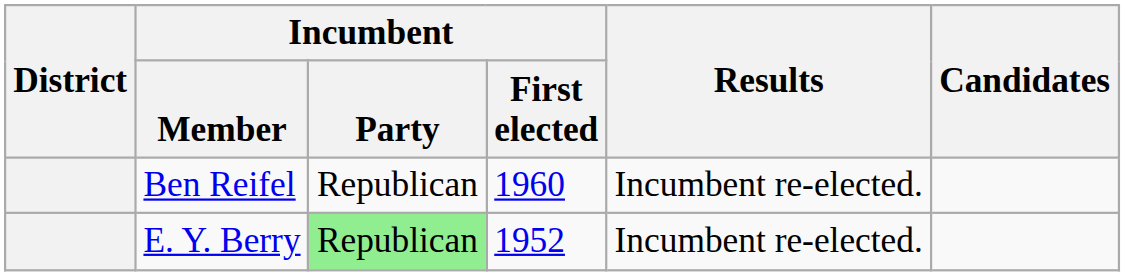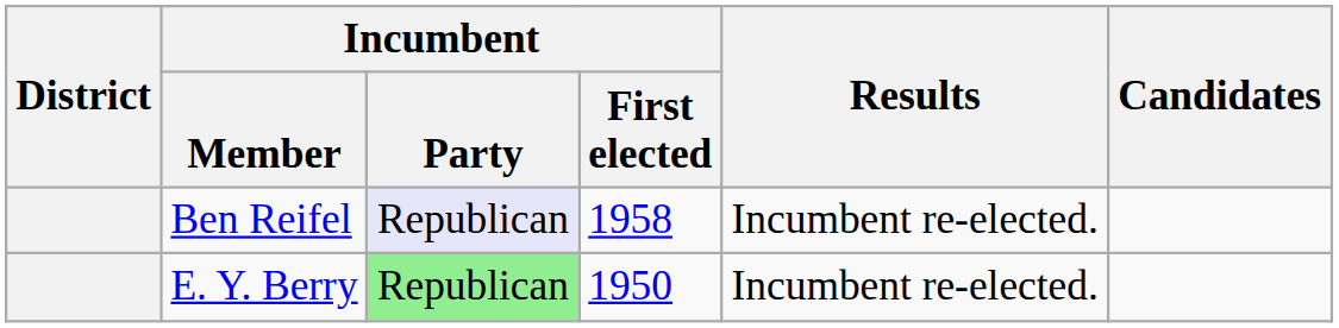Ben Reifel | Incumbent / Party: no background -> lavender background
Ben Reifel | Incumbent / First elected: 1960 -> 1958
E. Y. Berry | Incumbent / First elected: 1952 -> 1950
